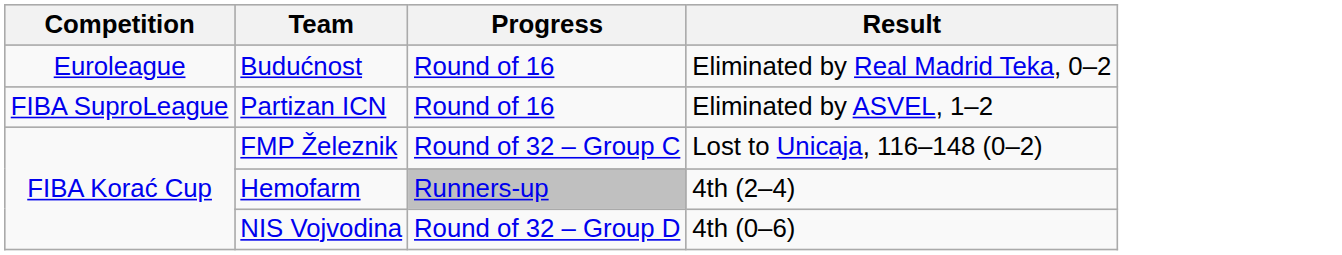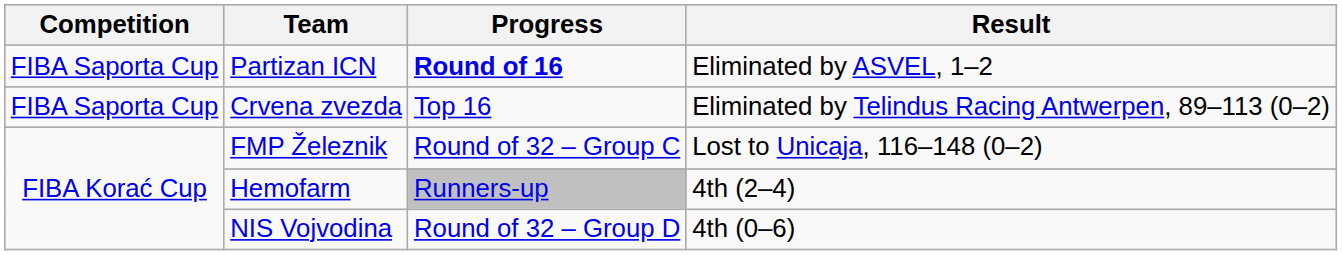- row: Euroleague | Budućnost | Round of 16 | Eliminated by Real Madrid Teka, 0–2
Partizan ICN | Competition: FIBA SuproLeague -> FIBA Saporta Cup
Partizan ICN | Progress: normal -> bold
+ row: FIBA Saporta Cup | Crvena zvezda | Top 16 | Eliminated by Telindus Racing Antwerpen, 89–113 (0–2)
